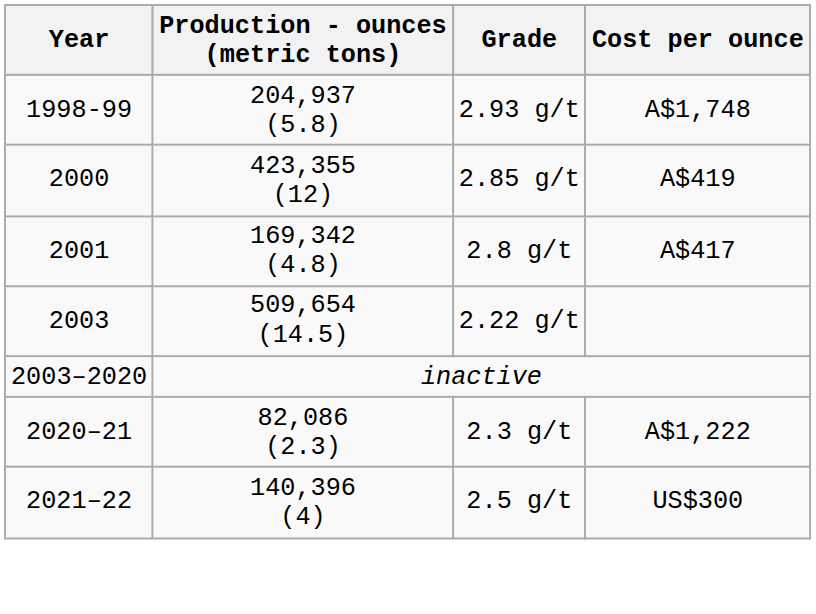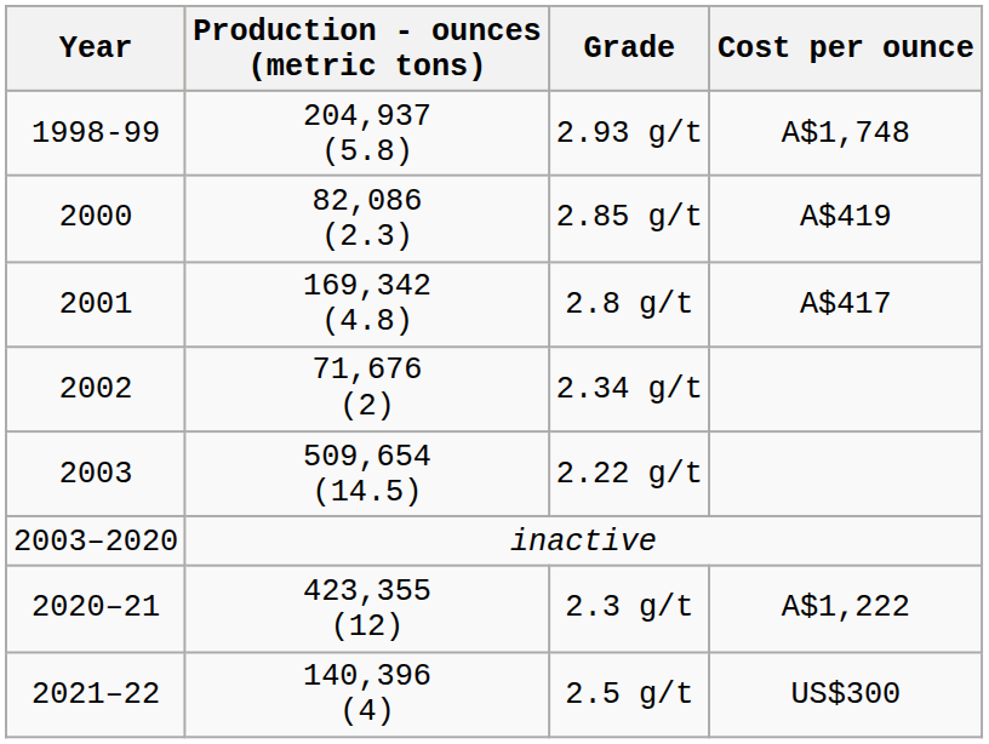2.85 g/t | Production - ounces (metric tons): 423,355 (12) -> 82,086 (2.3)
+ row: 2002 | 71,676 (2) | 2.34 g/t
2.3 g/t | Production - ounces (metric tons): 82,086 (2.3) -> 423,355 (12)
